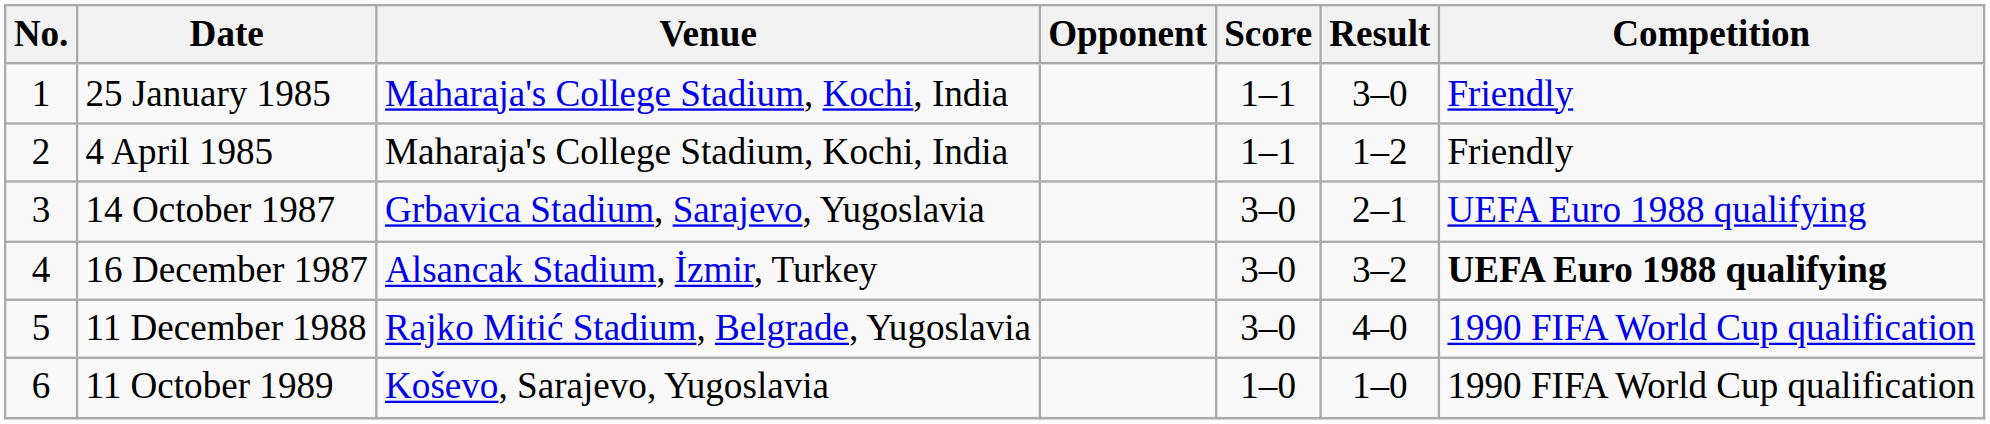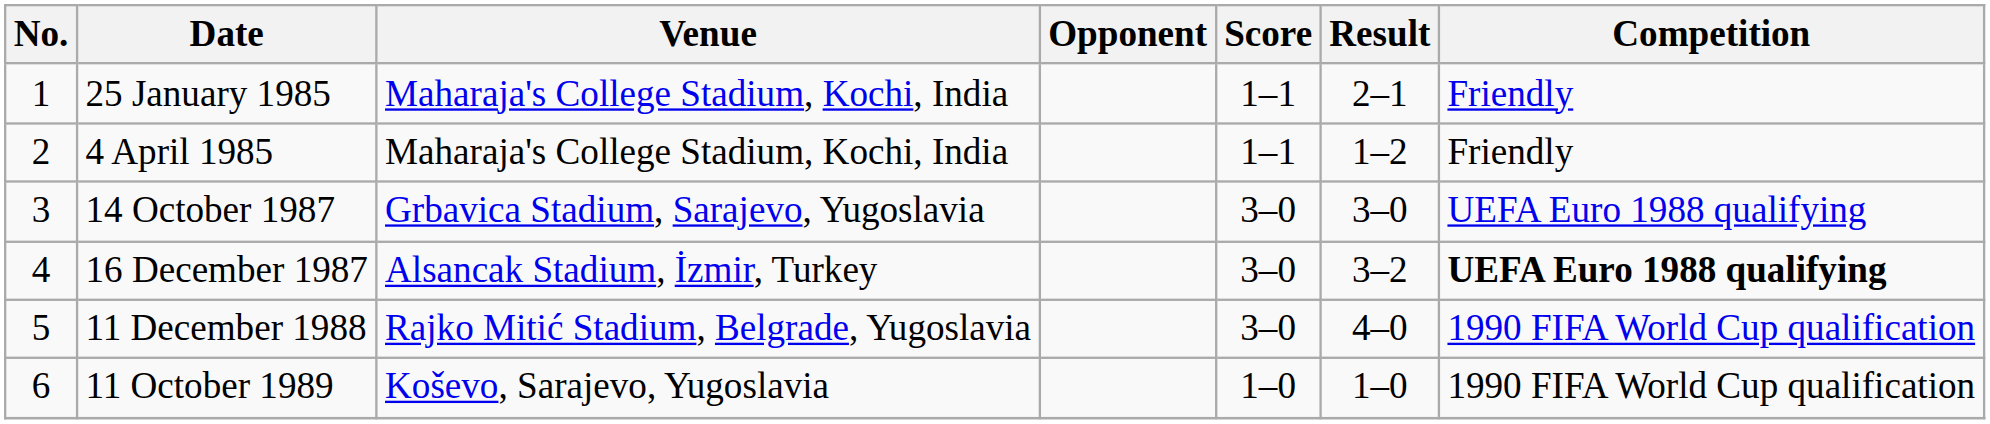25 January 1985 | Result: 3–0 -> 2–1
14 October 1987 | Result: 2–1 -> 3–0
